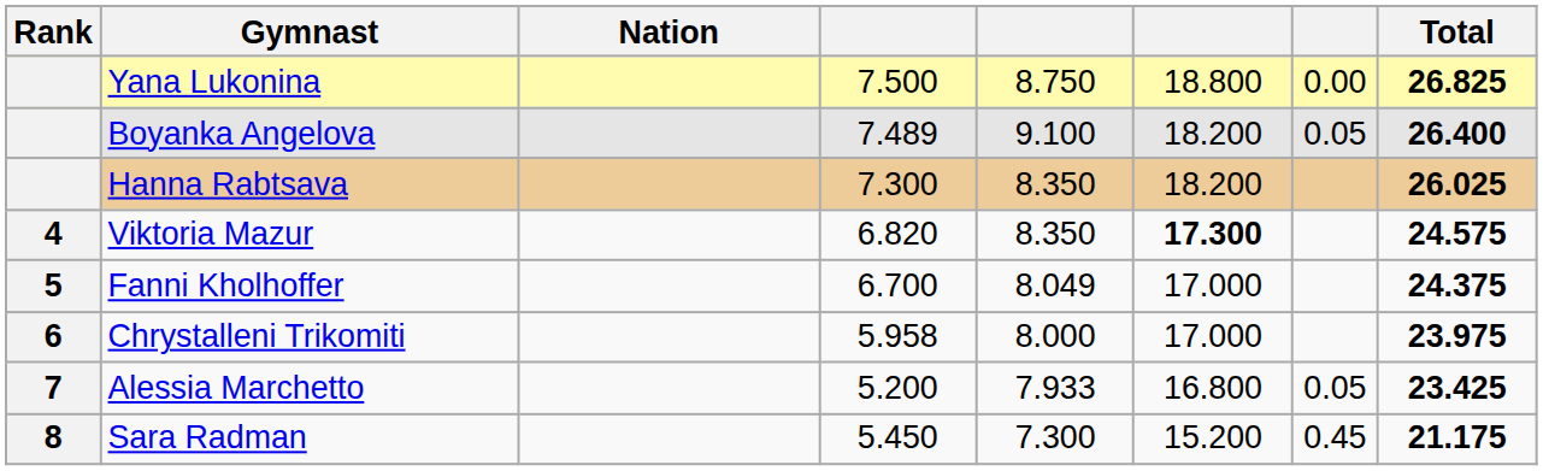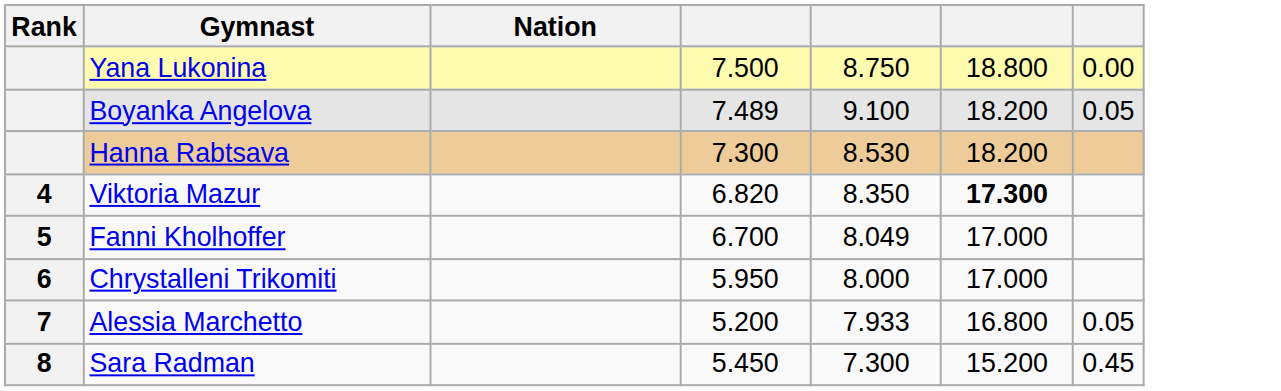- column: Total | 26.825 | 26.400 | 26.025 | 24.575 | 24.375 | 23.975 | 23.425 | 21.175
Hanna Rabtsava | column 5: 8.350 -> 8.530
Chrystalleni Trikomiti | column 4: 5.958 -> 5.950
